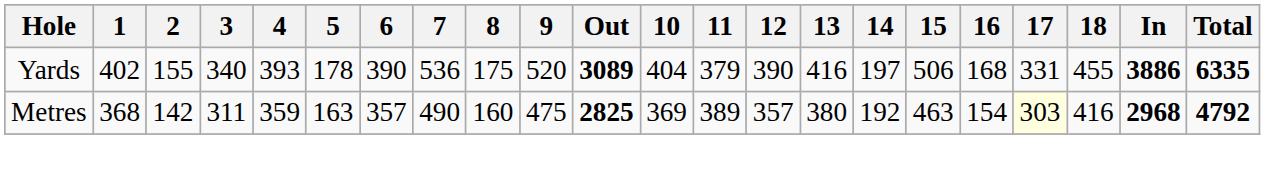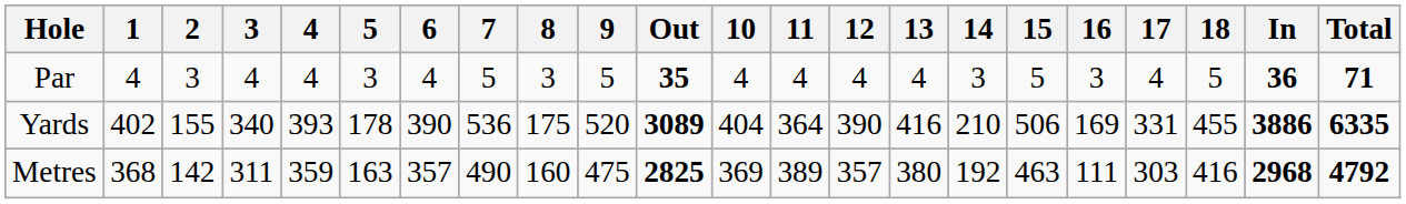+ row: Par | 4 | 3 | 4 | 4 | 3 | 4 | 5 | 3 | 5 | 35 | 4 | 4 | 4 | 4 | 3 | 5 | 3 | 4 | 5 | 36 | 71
Yards | 11: 379 -> 364
Yards | 14: 197 -> 210
Yards | 16: 168 -> 169
Metres | 16: 154 -> 111
Metres | 17: lightyellow background -> no background
